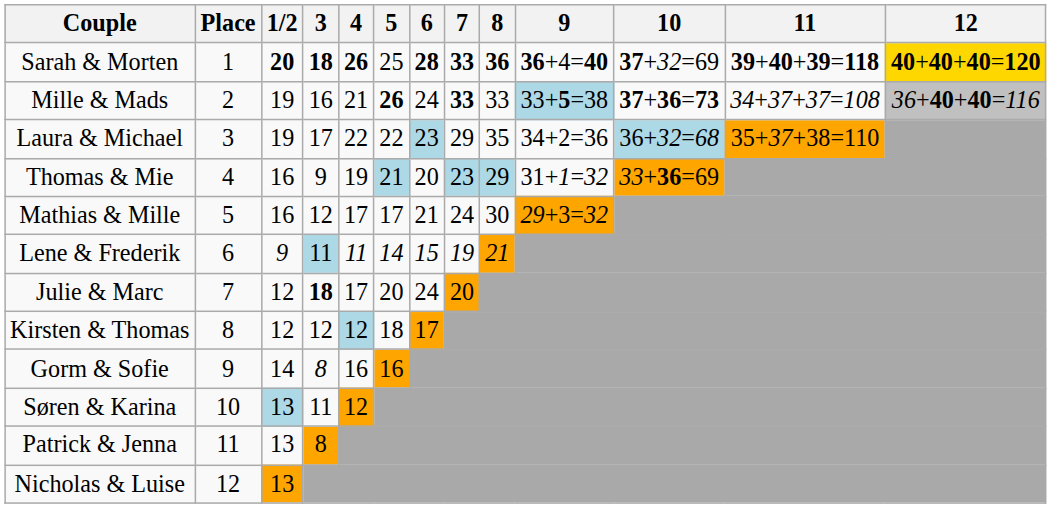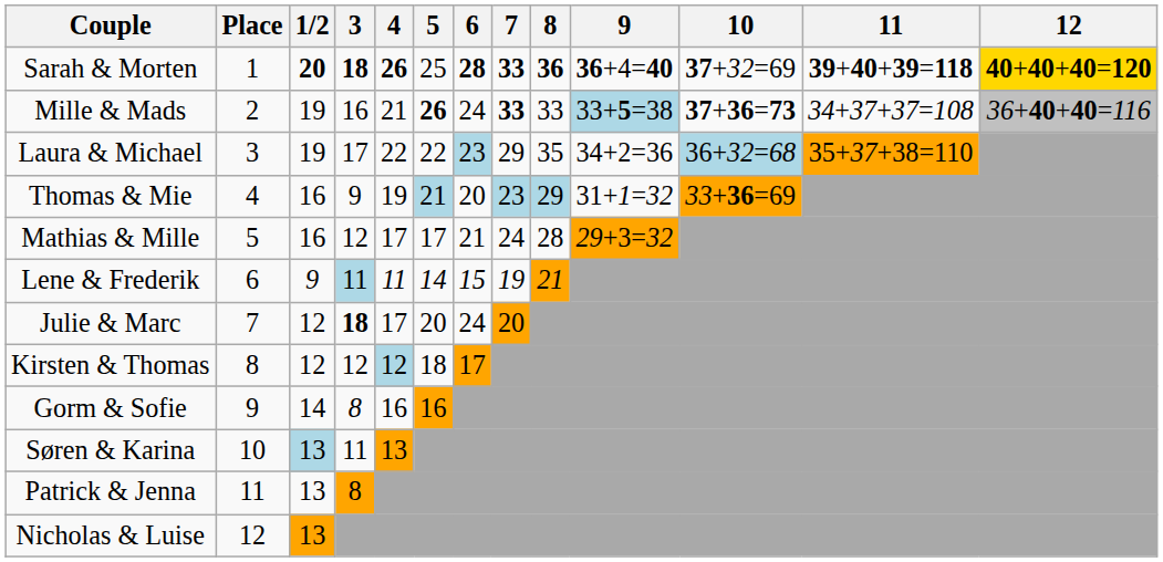Mathias & Mille | 8: 30 -> 28
Søren & Karina | 4: 12 -> 13
